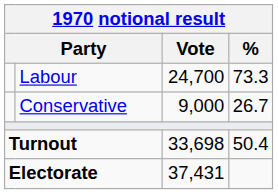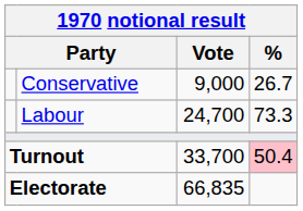rows swapped: Labour <-> Conservative
Turnout | Vote: 33,698 -> 33,700
Turnout | %: no background -> pink background
Electorate | Vote: 37,431 -> 66,835
